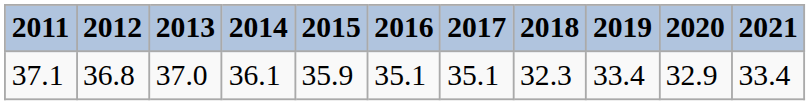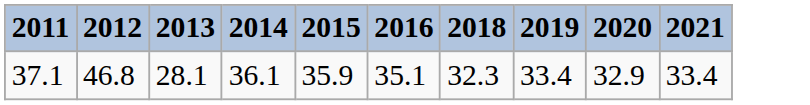- column: 2017 | 35.1
37.1 | 2012: 36.8 -> 46.8
37.1 | 2013: 37.0 -> 28.1
